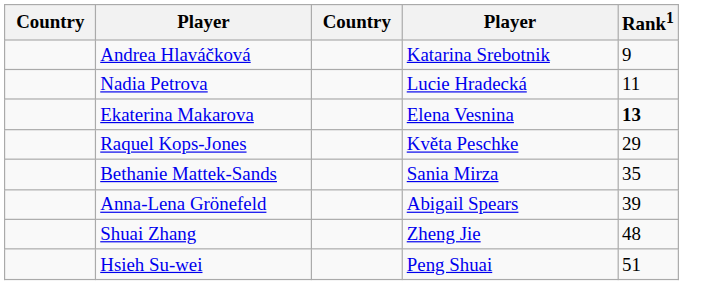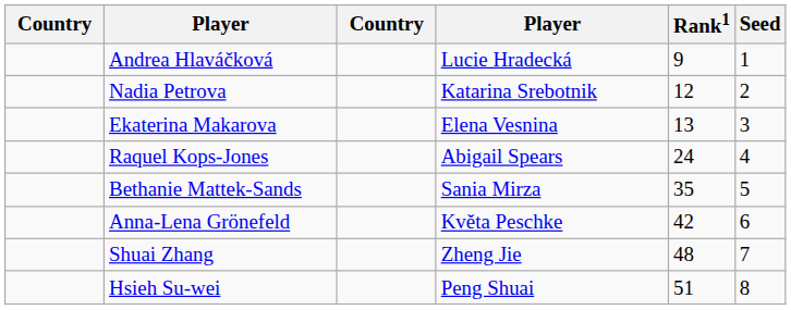+ column: Seed | 1 | 2 | 3 | 4 | 5 | 6 | 7 | 8
Andrea Hlaváčková | column 4: Katarina Srebotnik -> Lucie Hradecká
Nadia Petrova | column 4: Lucie Hradecká -> Katarina Srebotnik
Nadia Petrova | Rank1: 11 -> 12
Ekaterina Makarova | Rank1: bold -> normal
Raquel Kops-Jones | column 4: Květa Peschke -> Abigail Spears
Raquel Kops-Jones | Rank1: 29 -> 24
Anna-Lena Grönefeld | column 4: Abigail Spears -> Květa Peschke
Anna-Lena Grönefeld | Rank1: 39 -> 42
